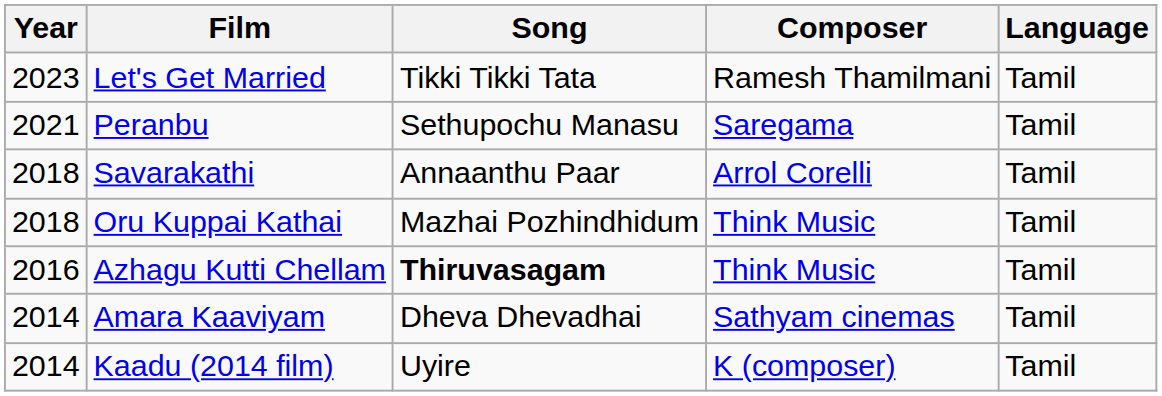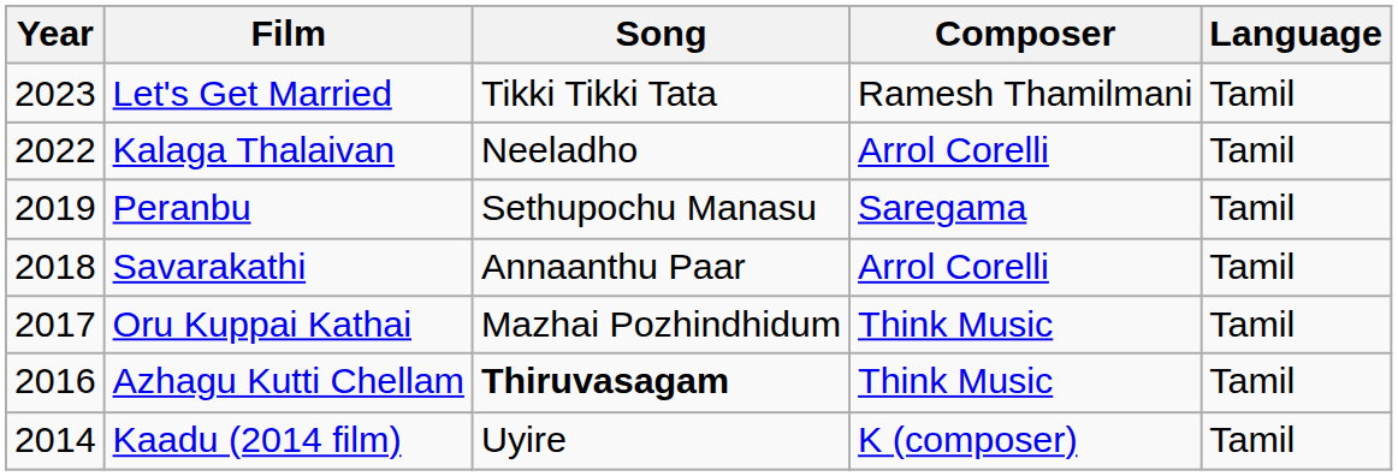+ row: 2022 | Kalaga Thalaivan | Neeladho | Arrol Corelli | Tamil
Peranbu | Year: 2021 -> 2019
Oru Kuppai Kathai | Year: 2018 -> 2017
- row: 2014 | Amara Kaaviyam | Dheva Dhevadhai | Sathyam cinemas | Tamil
